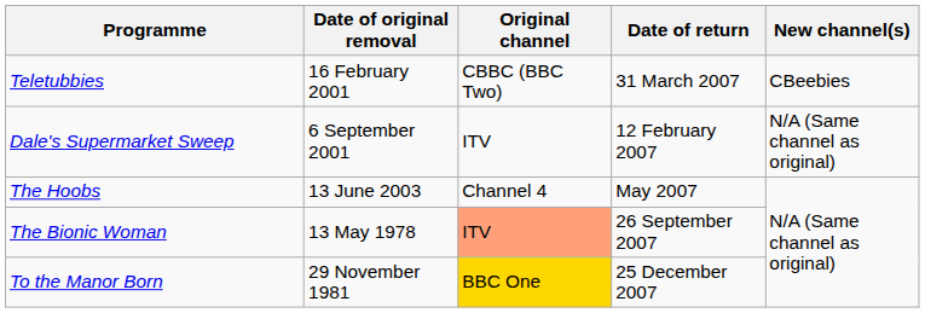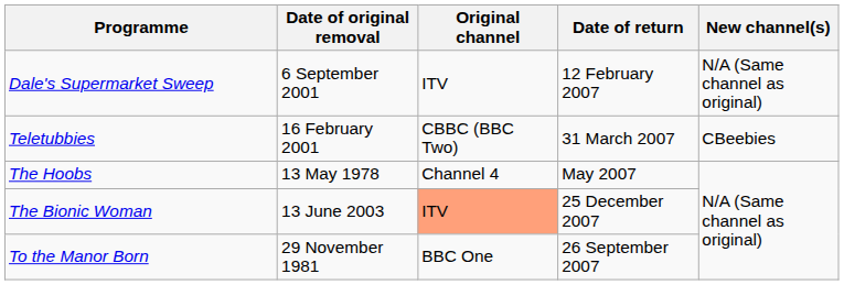rows swapped: Dale's Supermarket Sweep <-> Teletubbies
The Hoobs | Date of original removal: 13 June 2003 -> 13 May 1978
The Bionic Woman | Date of original removal: 13 May 1978 -> 13 June 2003
The Bionic Woman | Date of return: 26 September 2007 -> 25 December 2007
To the Manor Born | Original channel: gold background -> no background
To the Manor Born | Date of return: 25 December 2007 -> 26 September 2007
